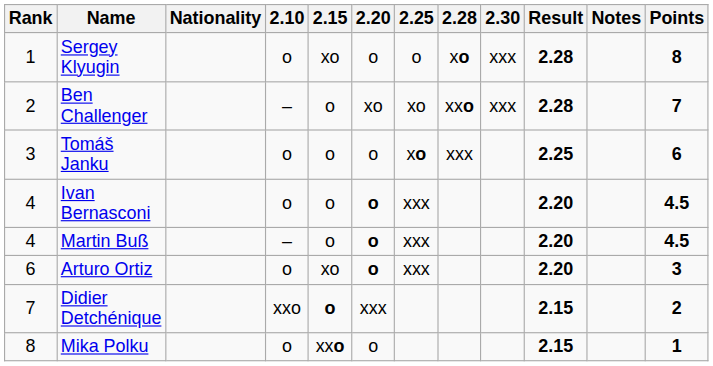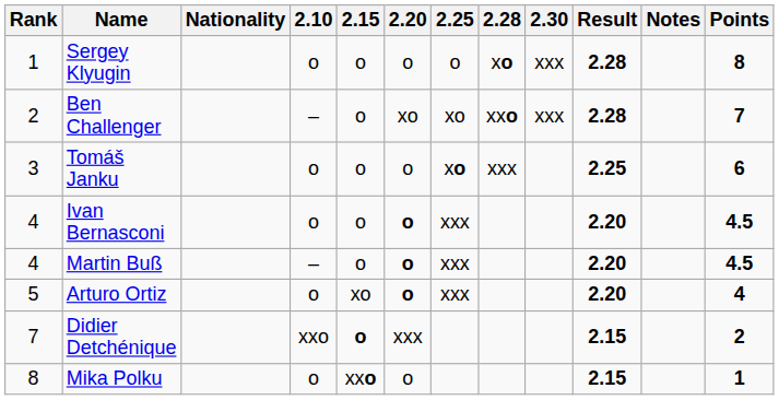Sergey Klyugin | 2.15: xo -> o
Arturo Ortiz | Rank: 6 -> 5
Arturo Ortiz | Points: 3 -> 4
